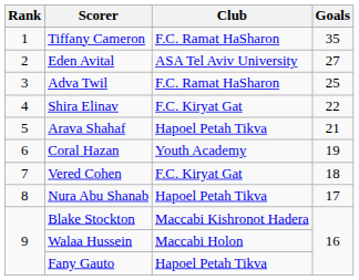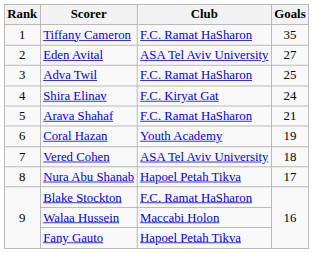Shira Elinav | Goals: 22 -> 24
Arava Shahaf | Club: Hapoel Petah Tikva -> F.C. Ramat HaSharon
Vered Cohen | Club: F.C. Kiryat Gat -> ASA Tel Aviv University
Blake Stockton | Club: Maccabi Kishronot Hadera -> F.C. Ramat HaSharon
